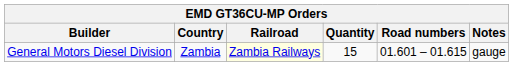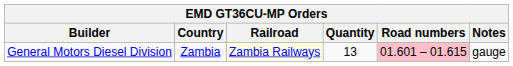General Motors Diesel Division | Quantity: 15 -> 13
General Motors Diesel Division | Road numbers: no background -> pink background
